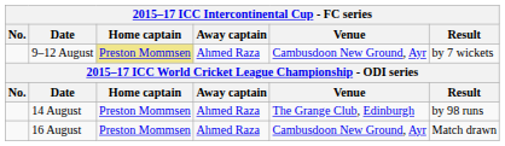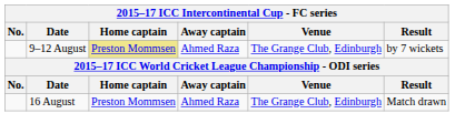9–12 August | Venue: Cambusdoon New Ground, Ayr -> The Grange Club, Edinburgh
- row: 14 August | Preston Mommsen | Ahmed Raza | The Grange Club, Edinburgh | by 98 runs
16 August | Venue: Cambusdoon New Ground, Ayr -> The Grange Club, Edinburgh
